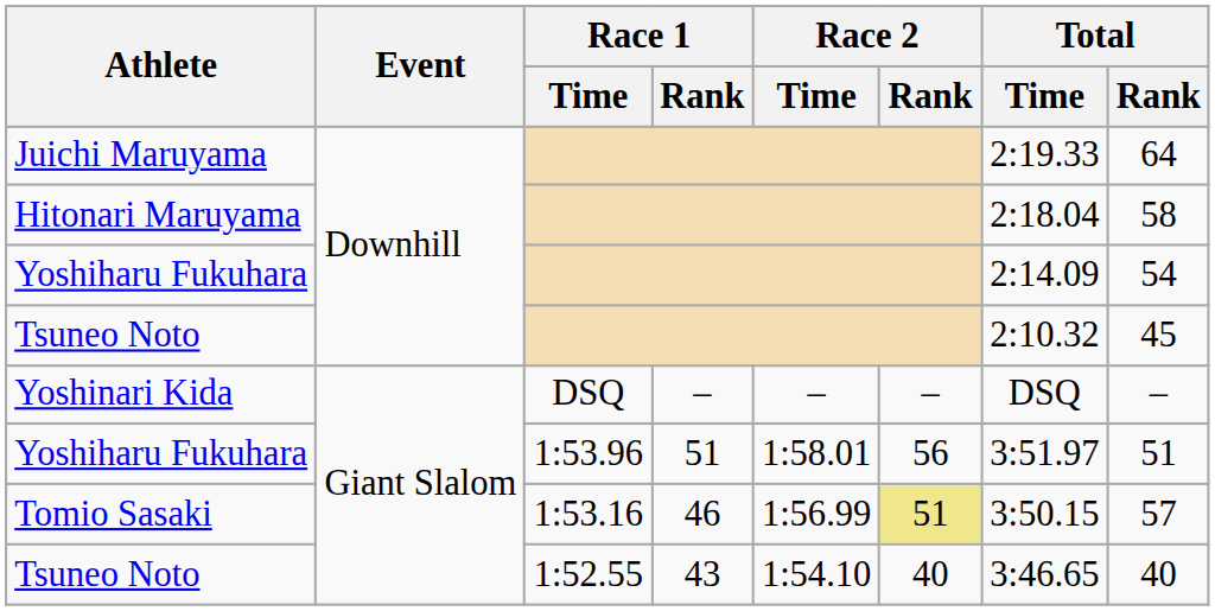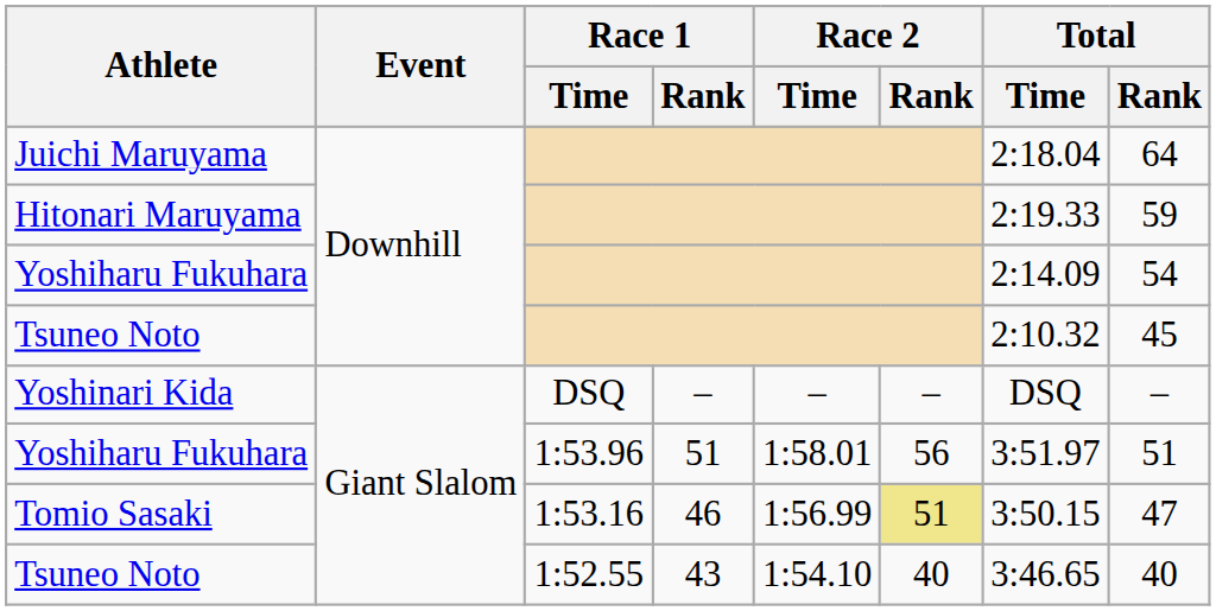Juichi Maruyama | Total / Time: 2:19.33 -> 2:18.04
Hitonari Maruyama | Total / Time: 2:18.04 -> 2:19.33
Hitonari Maruyama | Total / Rank: 58 -> 59
Tomio Sasaki | Total / Rank: 57 -> 47
